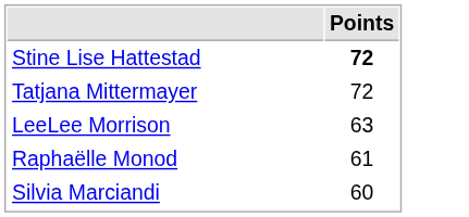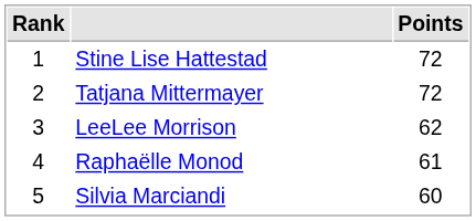+ column: Rank | 1 | 2 | 3 | 4 | 5
Stine Lise Hattestad | Points: bold -> normal
LeeLee Morrison | Points: 63 -> 62
